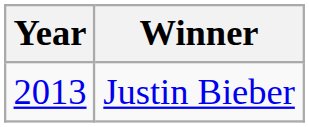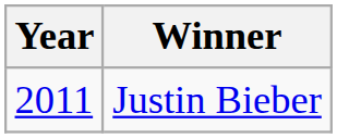Justin Bieber | Year: 2013 -> 2011
